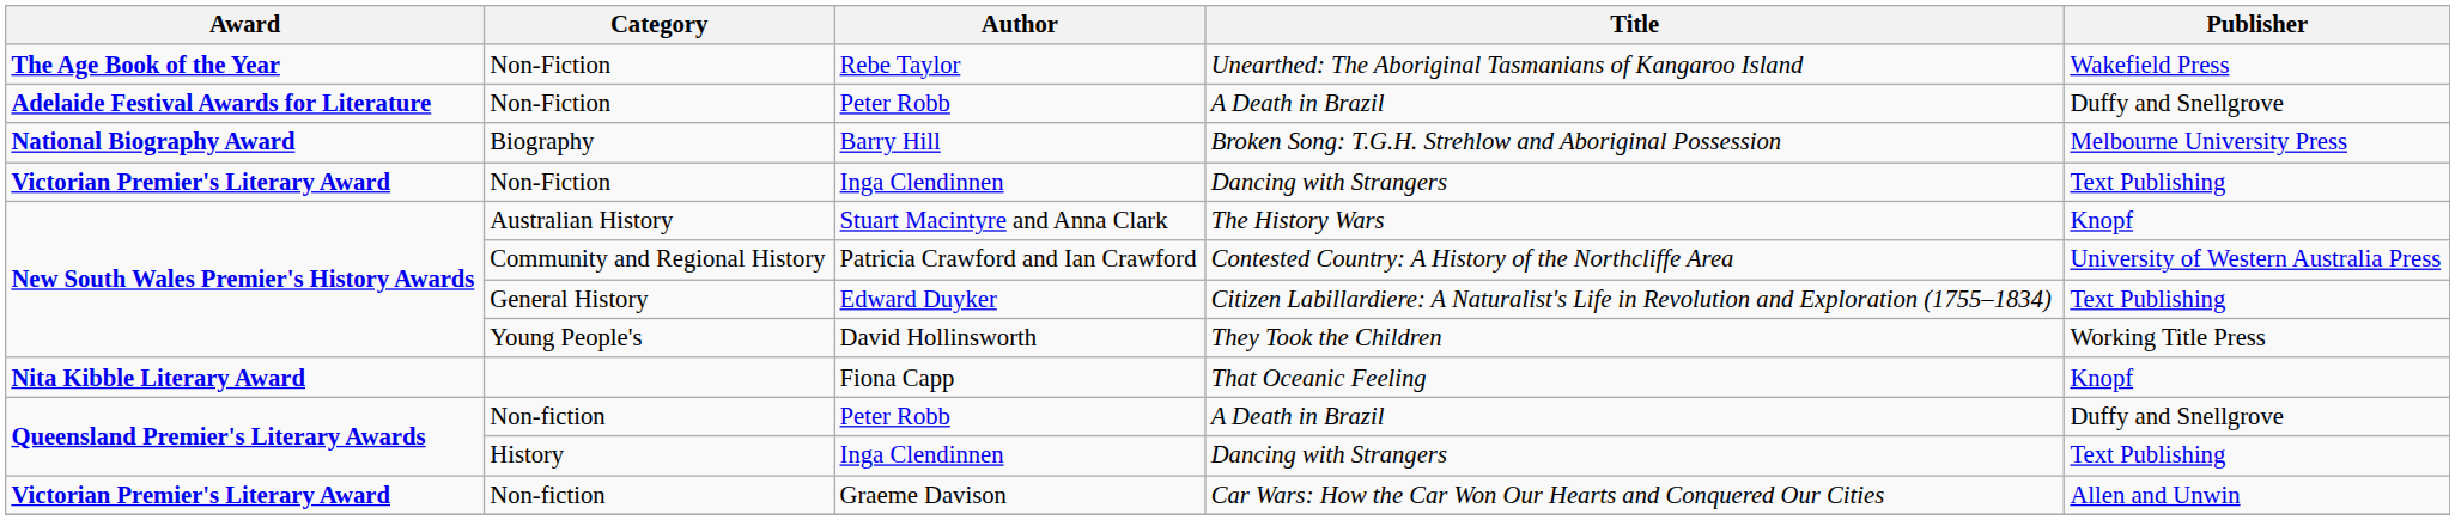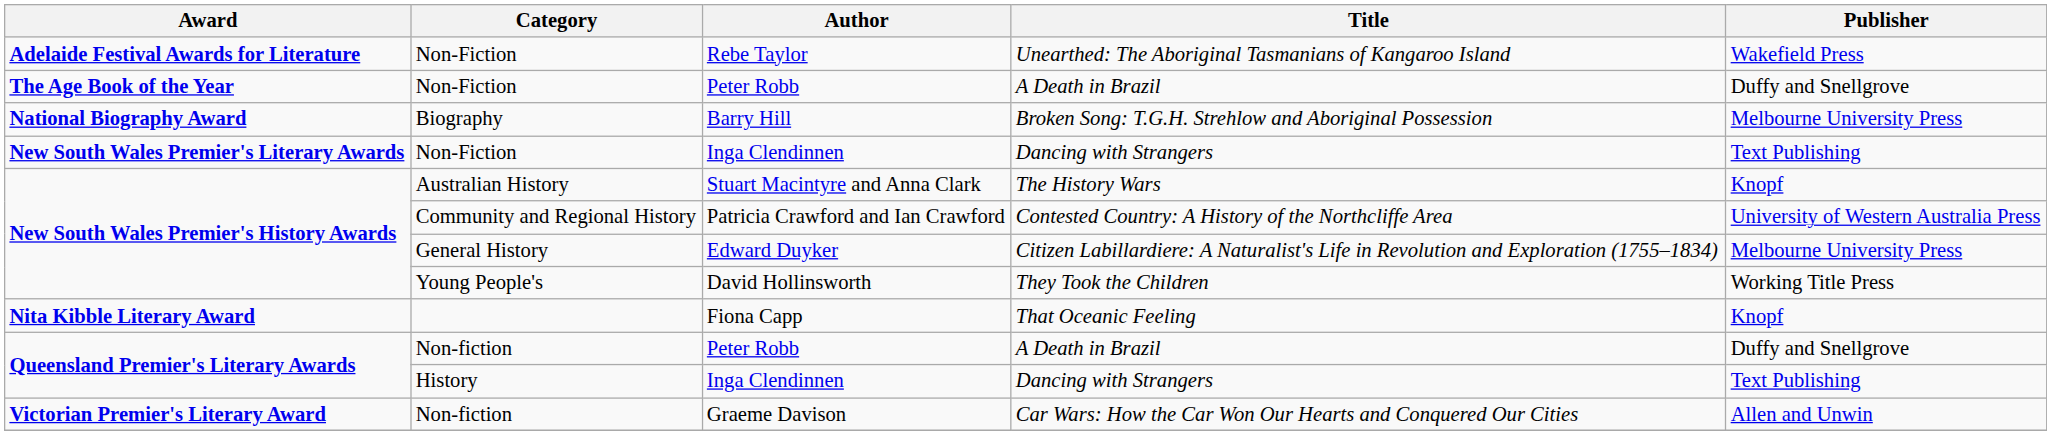Rebe Taylor | Award: The Age Book of the Year -> Adelaide Festival Awards for Literature
Non-Fiction / Peter Robb | Award: Adelaide Festival Awards for Literature -> The Age Book of the Year
Non-Fiction / Inga Clendinnen | Award: Victorian Premier's Literary Award -> New South Wales Premier's Literary Awards
Edward Duyker | Publisher: Text Publishing -> Melbourne University Press
